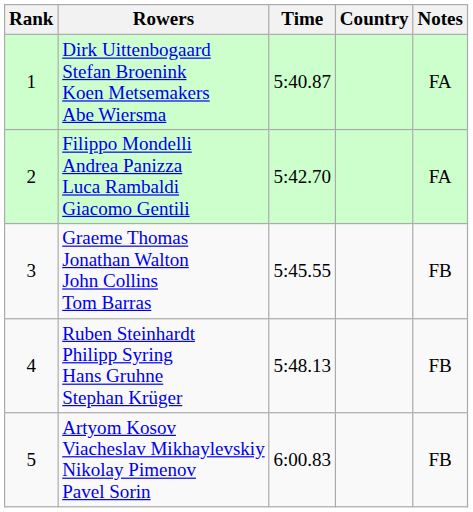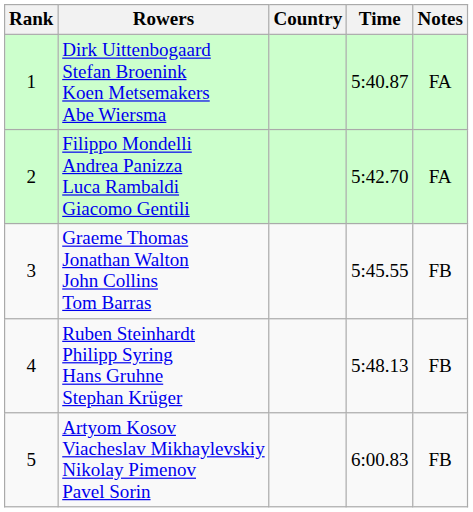columns swapped: Country <-> Time
